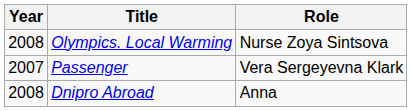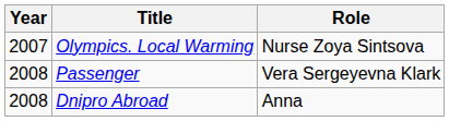Olympics. Local Warming | Year: 2008 -> 2007
Passenger | Year: 2007 -> 2008
